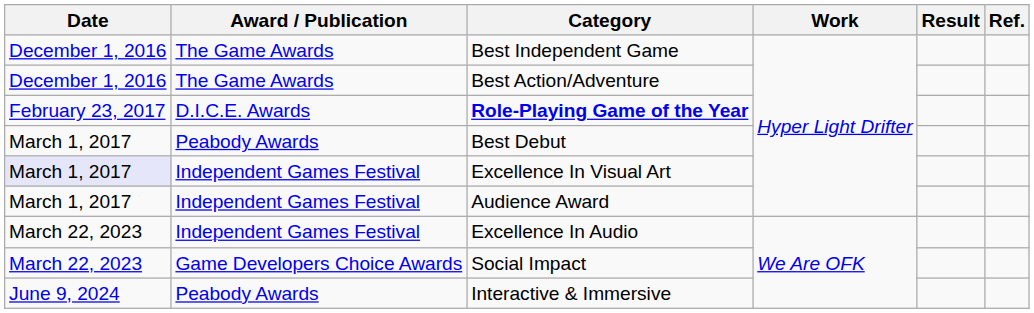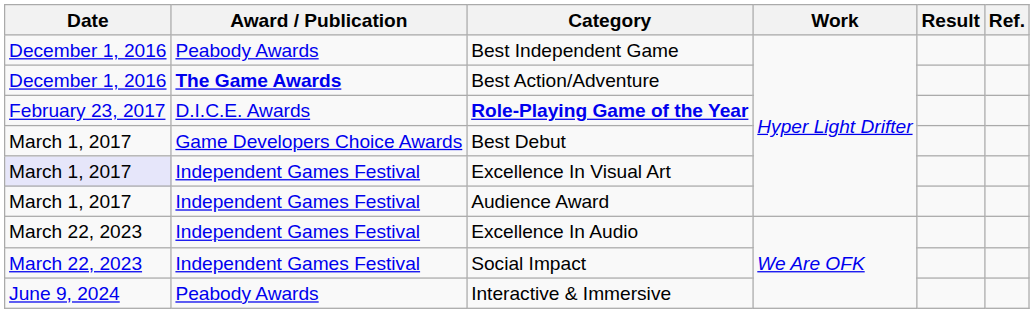Best Independent Game | Award / Publication: The Game Awards -> Peabody Awards
Best Action/Adventure | Award / Publication: normal -> bold
Best Debut | Award / Publication: Peabody Awards -> Game Developers Choice Awards
Social Impact | Award / Publication: Game Developers Choice Awards -> Independent Games Festival
